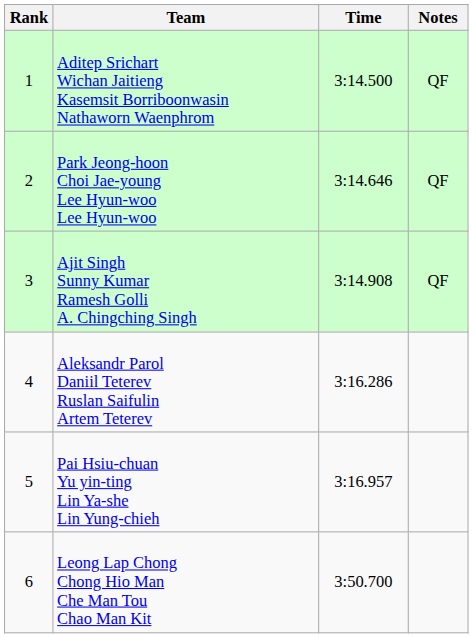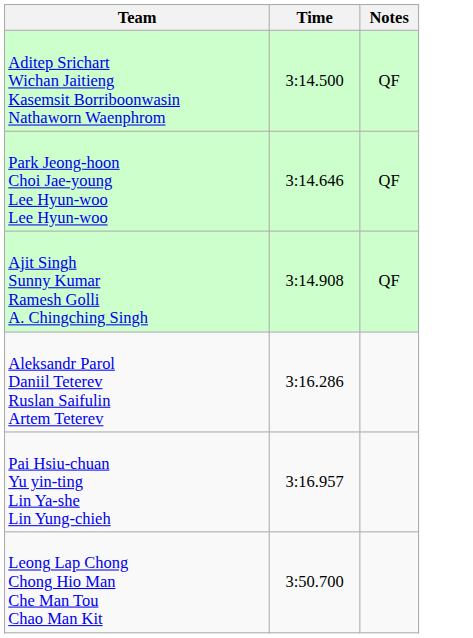- column: Rank | 1 | 2 | 3 | 4 | 5 | 6
